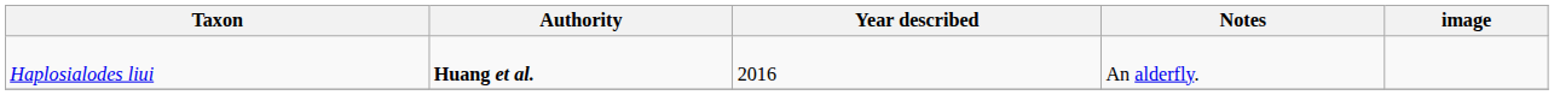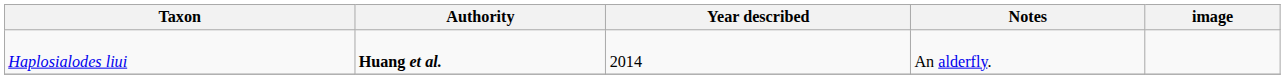Haplosialodes liui | Year described: 2016 -> 2014
